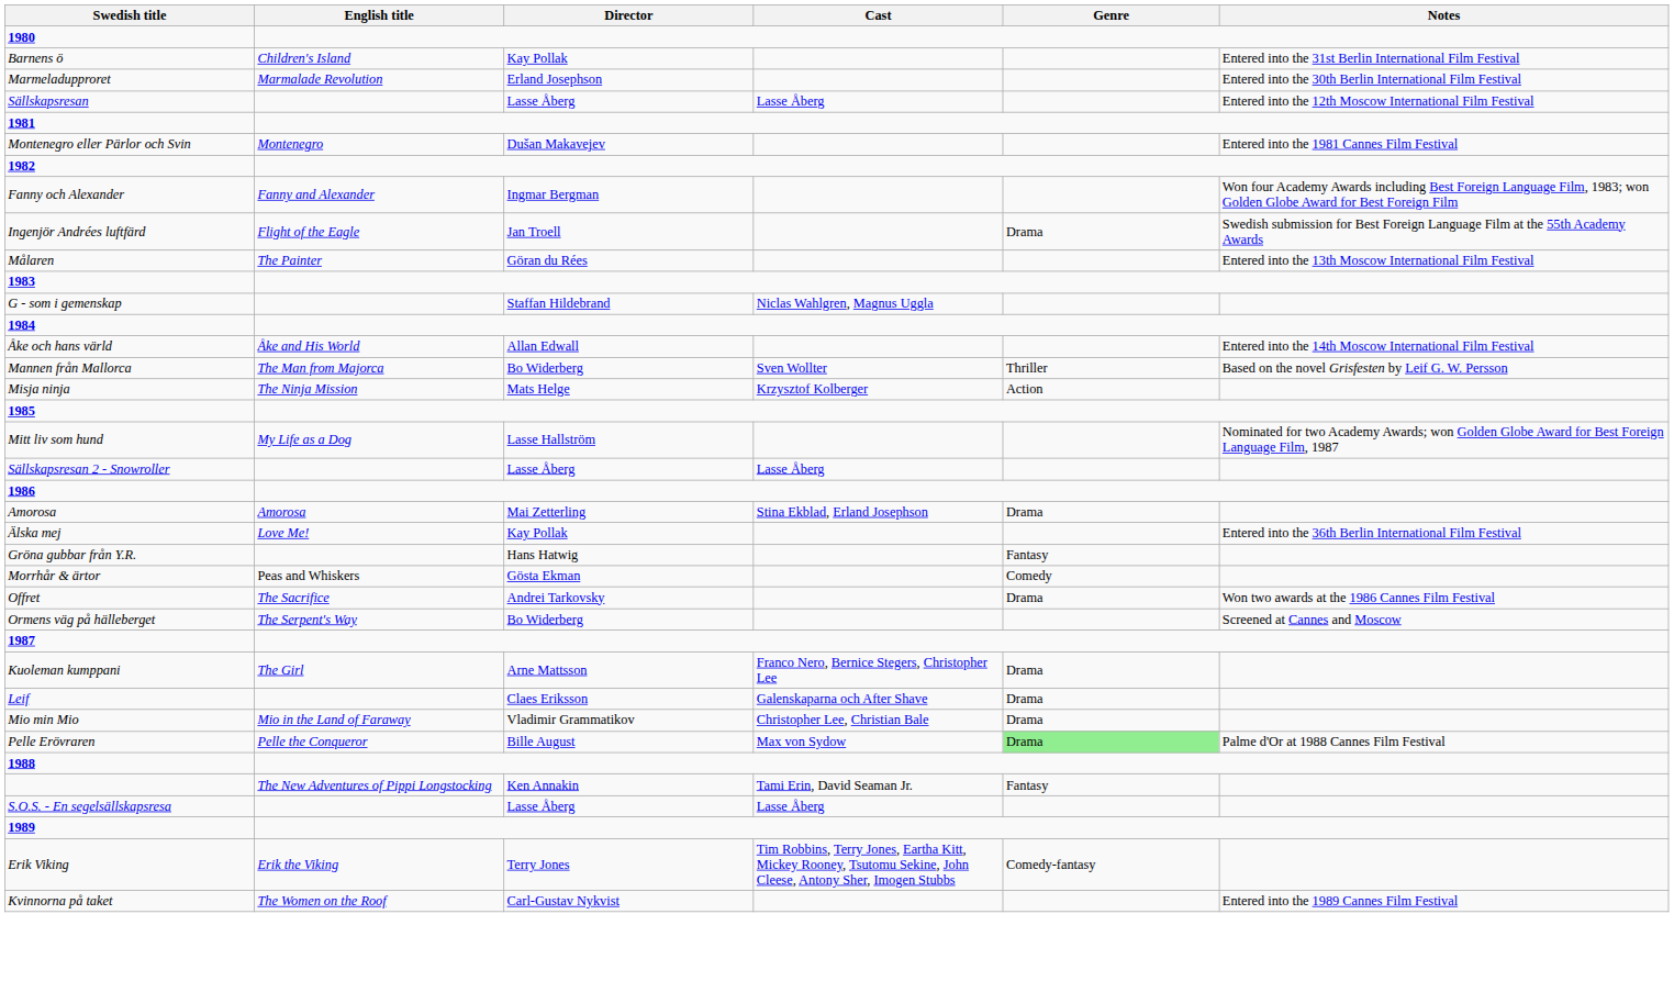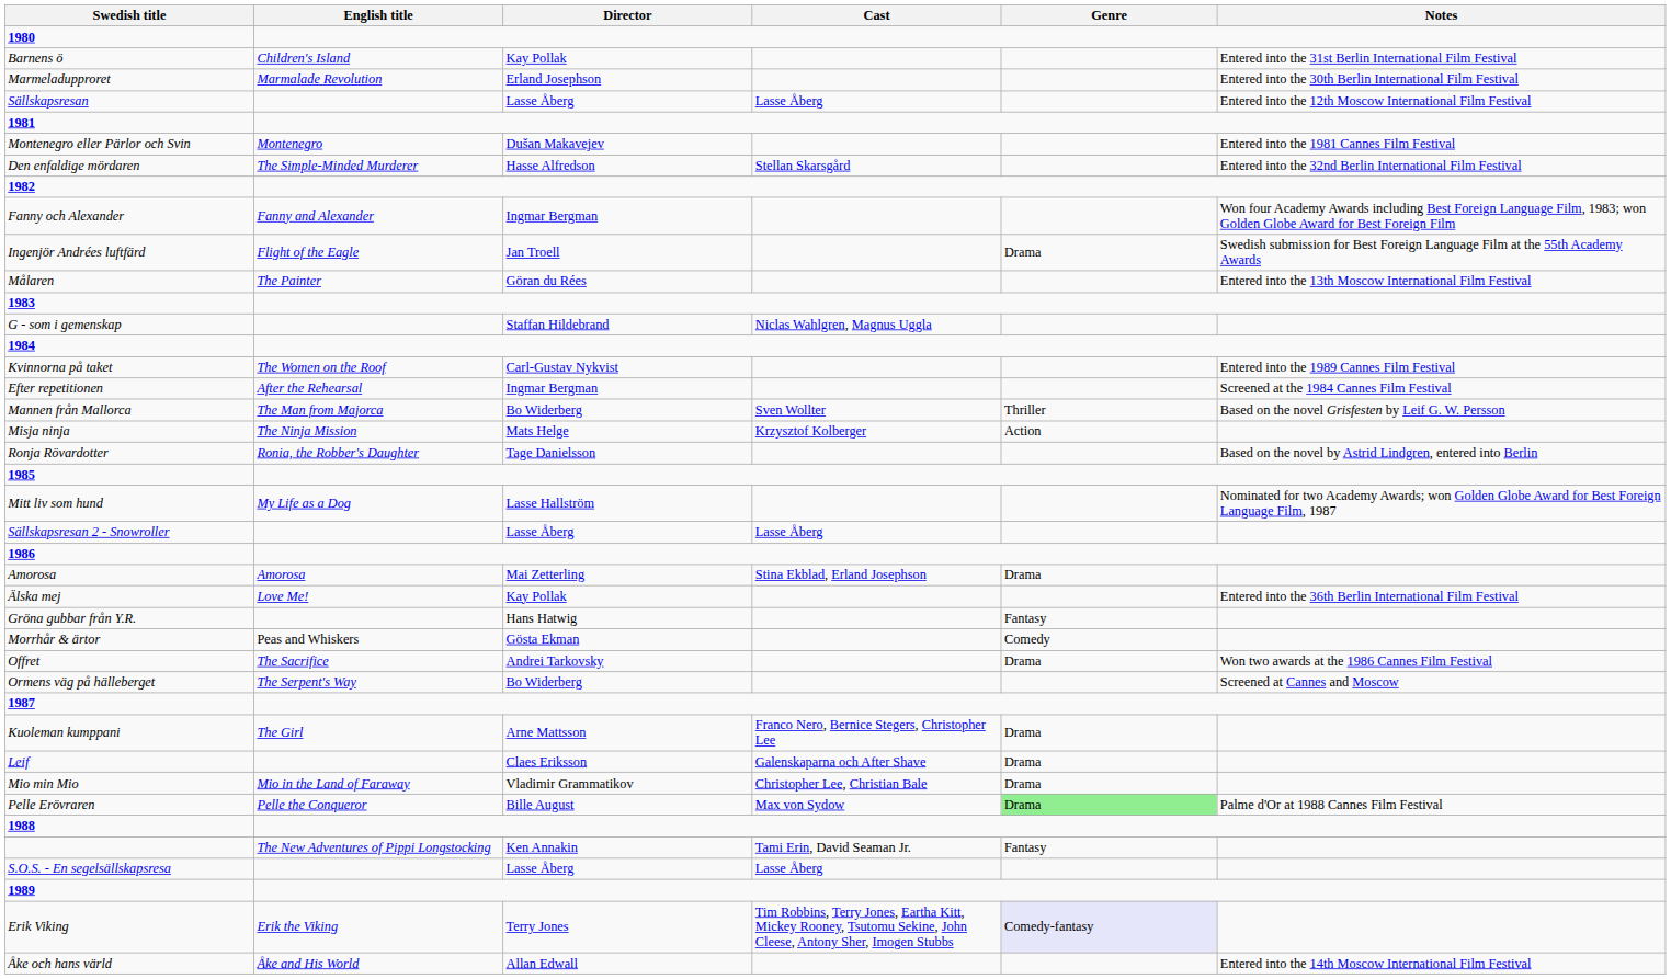+ row: Den enfaldige mördaren | The Simple-Minded Murderer | Hasse Alfredson | Stellan Skarsgård | Entered into the 32nd Berlin International Film Festival
rows swapped: Åke och hans värld <-> Kvinnorna på taket
+ row: Efter repetitionen | After the Rehearsal | Ingmar Bergman | Screened at the 1984 Cannes Film Festival
+ row: Ronja Rövardotter | Ronia, the Robber's Daughter | Tage Danielsson | Based on the novel by Astrid Lindgren, entered into Berlin
Erik Viking | Genre: no background -> lavender background
